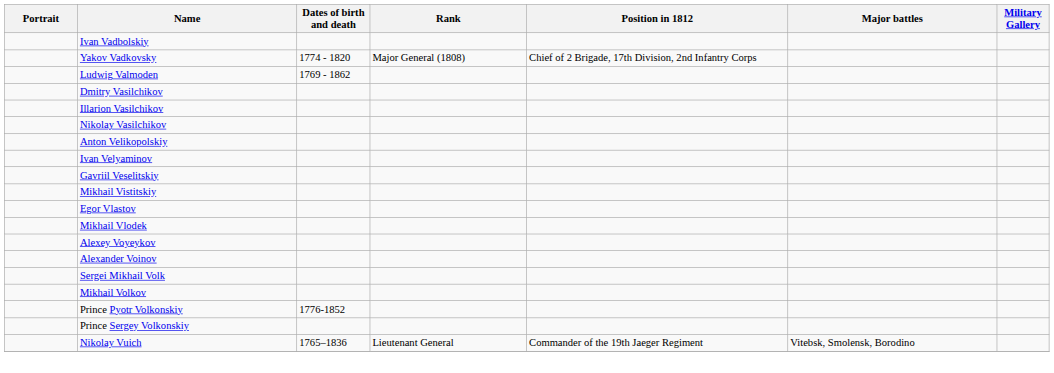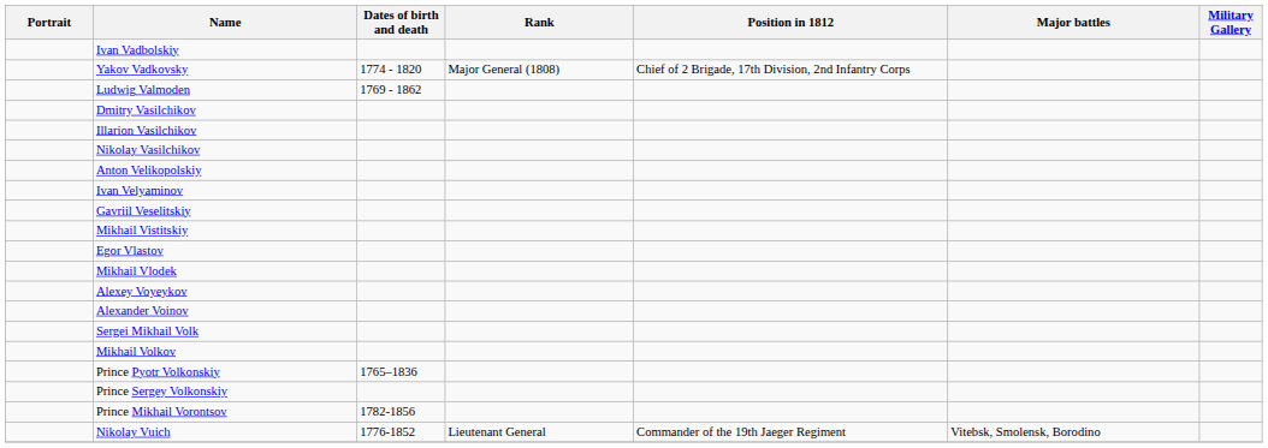Prince Pyotr Volkonskiy | Dates of birth and death: 1776-1852 -> 1765–1836
+ row: Prince Mikhail Vorontsov | 1782-1856
Nikolay Vuich | Dates of birth and death: 1765–1836 -> 1776-1852
